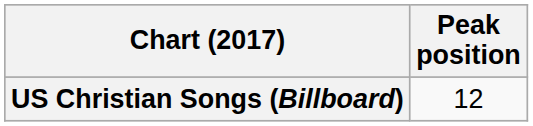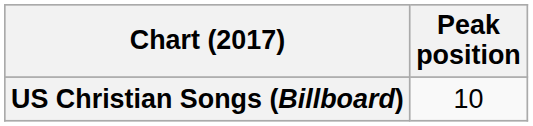US Christian Songs (Billboard) | Peak position: 12 -> 10
